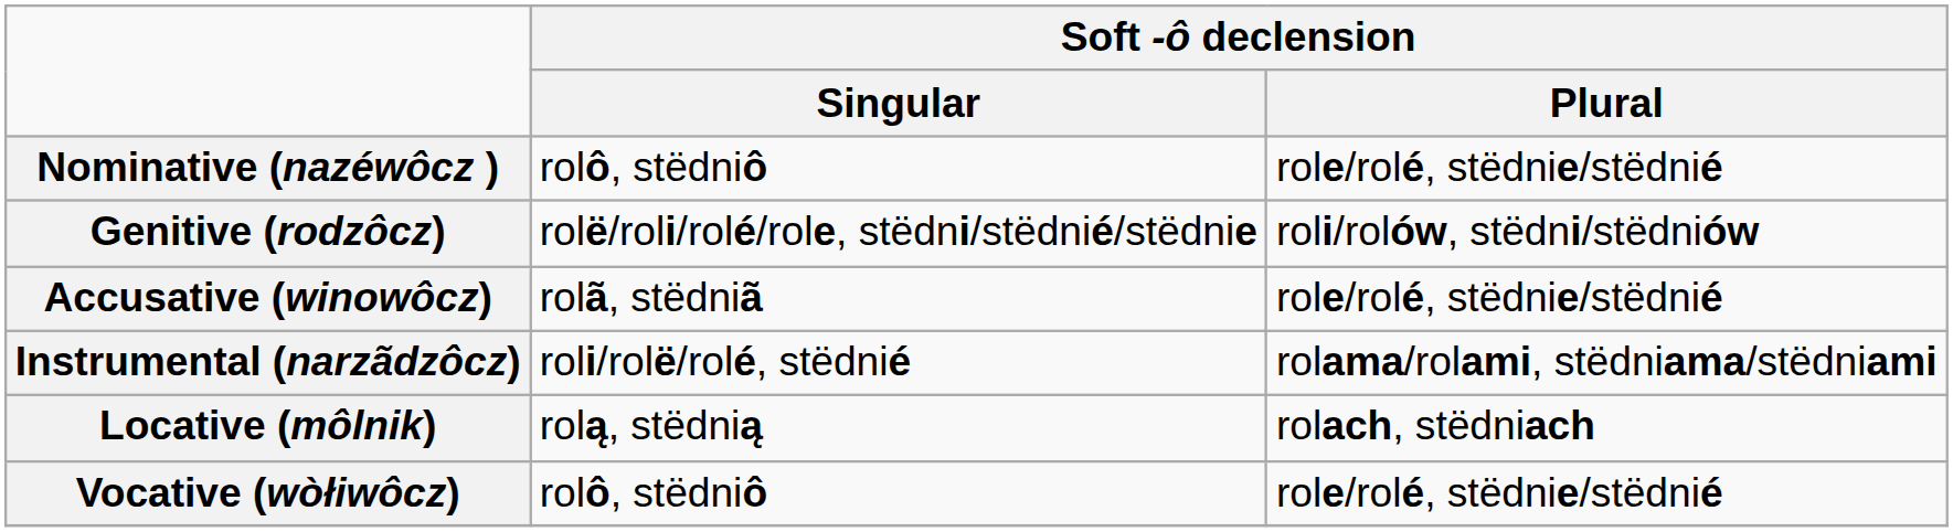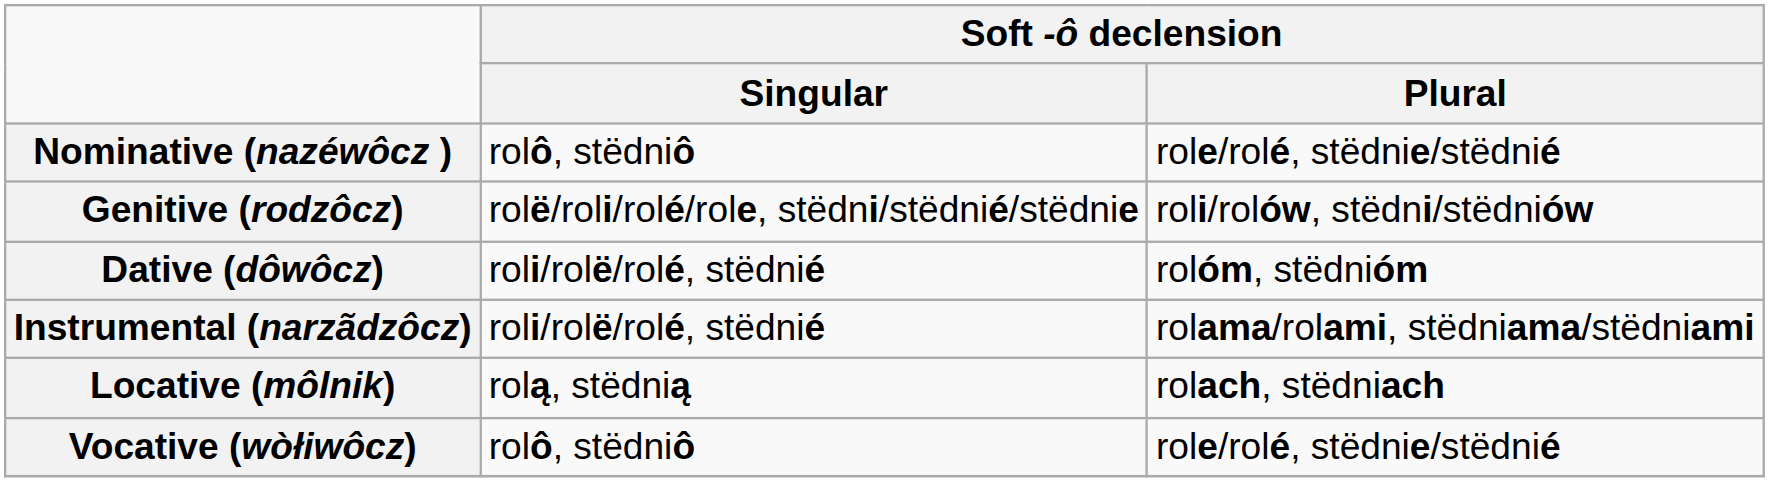+ row: Dative (dôwôcz) | roli/rolë/rolé, stëdnié | rolóm, stëdnióm
- row: Accusative (winowôcz) | rolã, stëdniã | role/rolé, stëdnie/stëdnié
